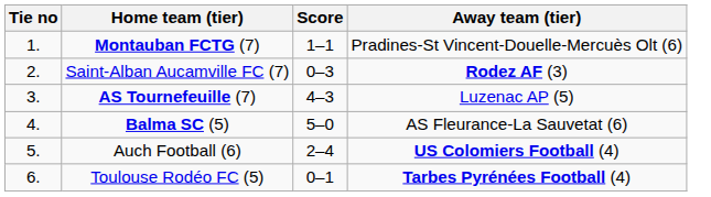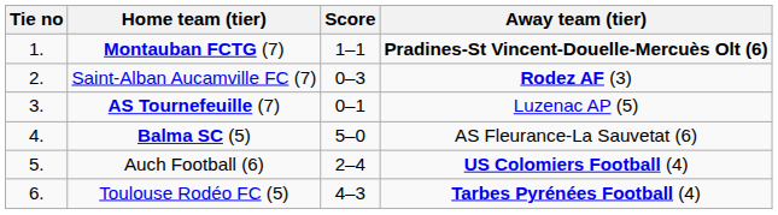Montauban FCTG (7) | Away team (tier): normal -> bold
AS Tournefeuille (7) | Score: 4–3 -> 0–1
Toulouse Rodéo FC (5) | Score: 0–1 -> 4–3
